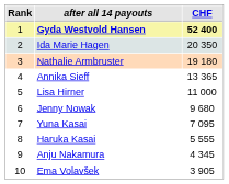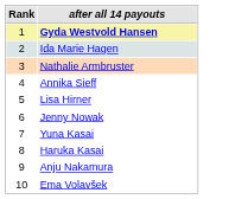- column: CHF | 52 400 | 20 350 | 19 180 | 13 365 | 11 000 | 9 680 | 7 095 | 5 555 | 4 345 | 3 905
